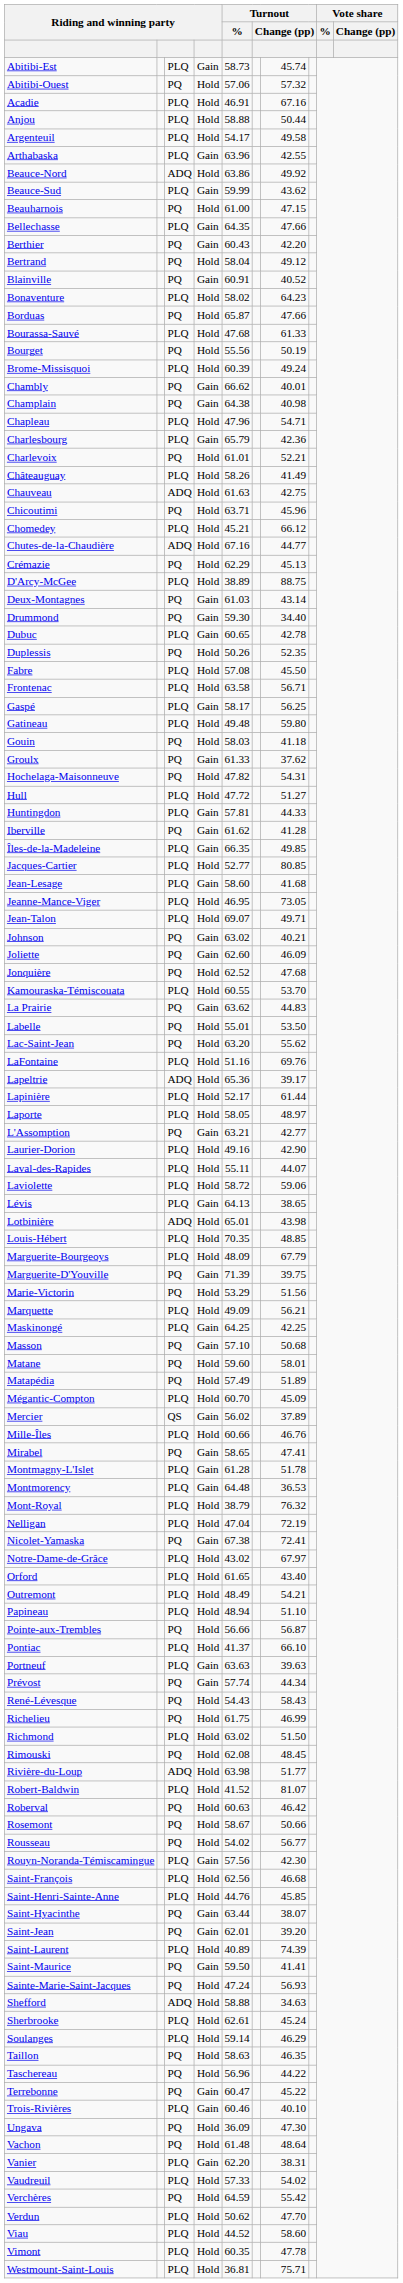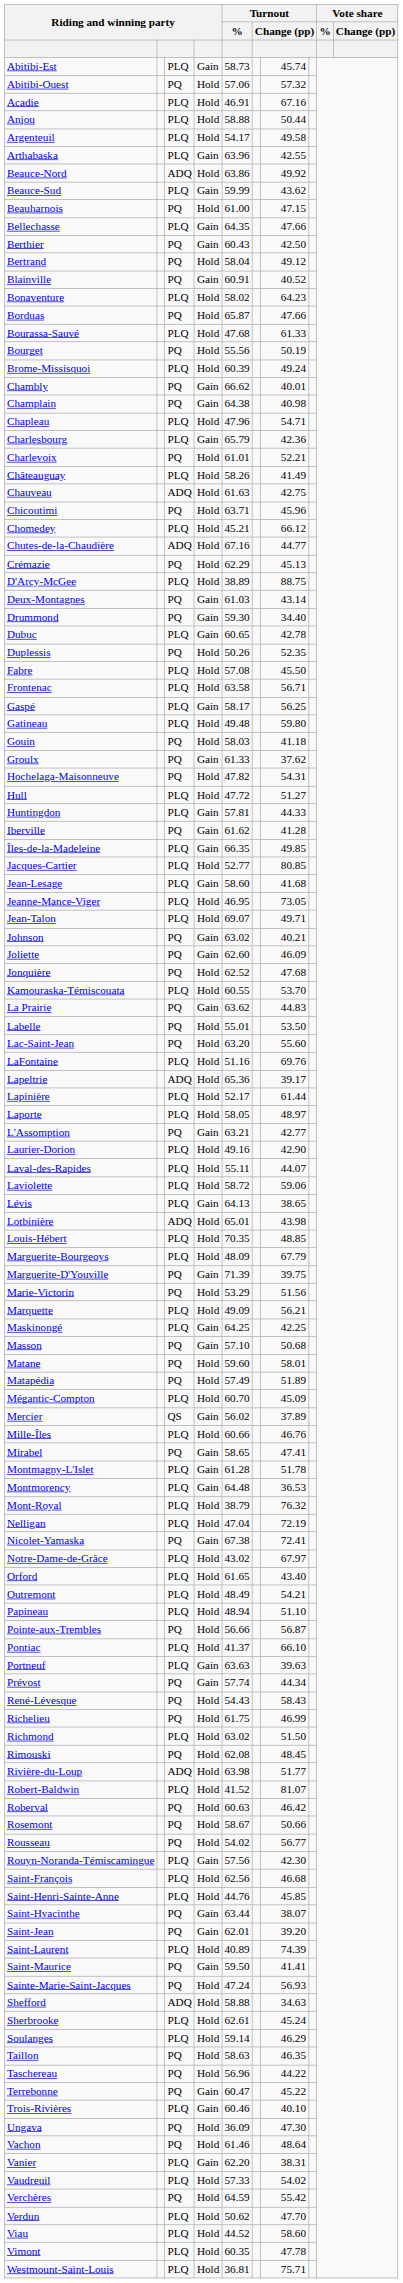Berthier | column 7: 42.20 -> 42.50
Lac-Saint-Jean | column 7: 55.62 -> 55.60
Vachon | Turnout / %: 61.48 -> 61.46
